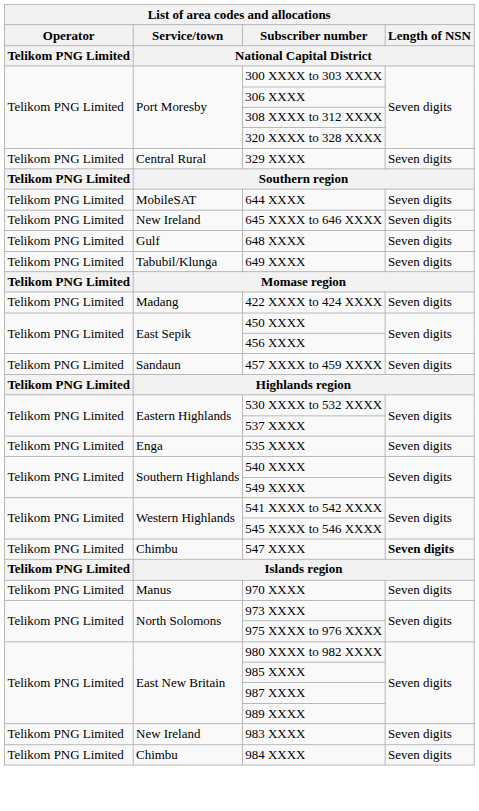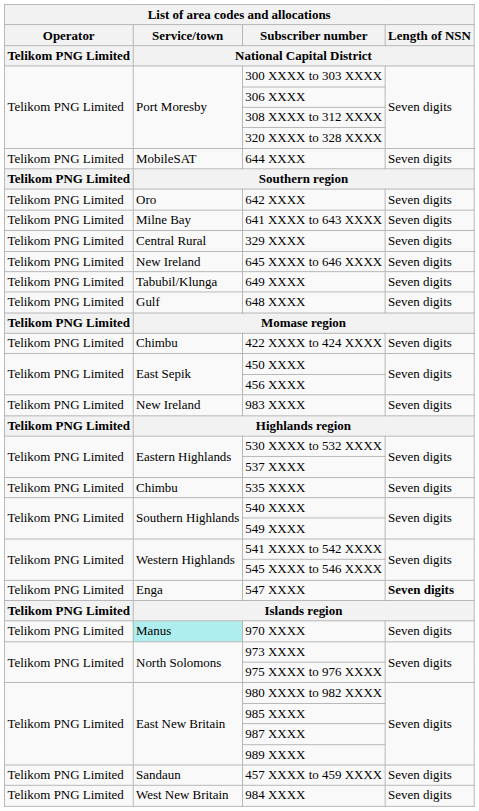rows swapped: 329 XXXX <-> 644 XXXX
+ row: Telikom PNG Limited | Oro | 642 XXXX | Seven digits
+ row: Telikom PNG Limited | Milne Bay | 641 XXXX to 643 XXXX | Seven digits
rows swapped: 648 XXXX <-> 649 XXXX
422 XXXX to 424 XXXX | Service/town / National Capital District: Madang -> Chimbu
rows swapped: 457 XXXX to 459 XXXX <-> 983 XXXX
535 XXXX | Service/town / National Capital District: Enga -> Chimbu
547 XXXX | Service/town / National Capital District: Chimbu -> Enga
970 XXXX | Service/town / National Capital District: no background -> paleturquoise background
984 XXXX | Service/town / National Capital District: Chimbu -> West New Britain
